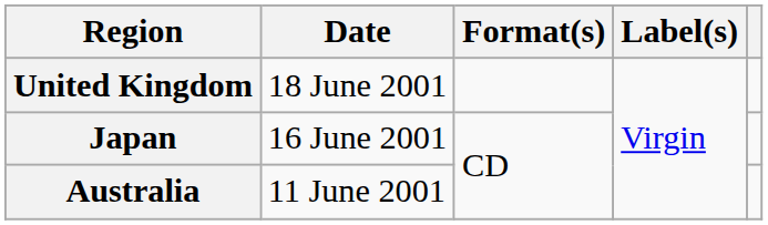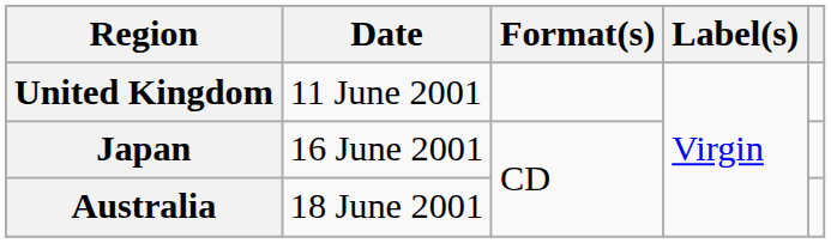United Kingdom | Date: 18 June 2001 -> 11 June 2001
Australia | Date: 11 June 2001 -> 18 June 2001
